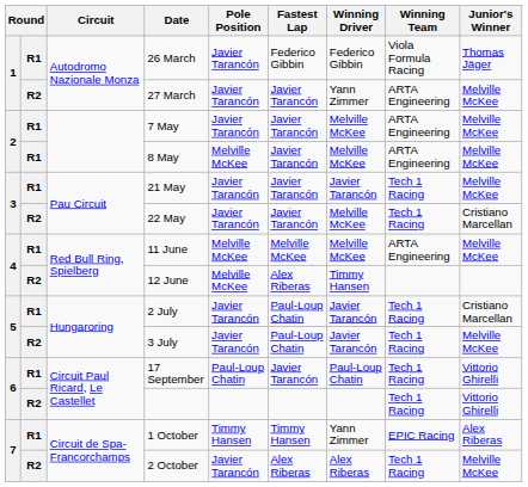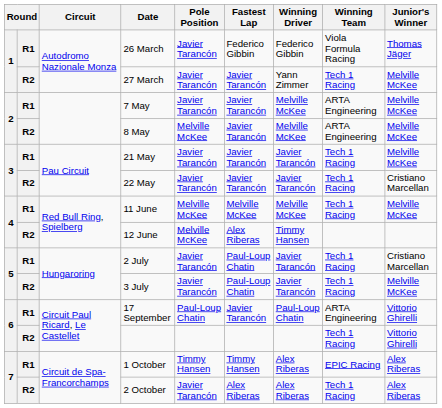27 March | Winning Team: ARTA Engineering -> Tech 1 Racing
8 May | column 2: R1 -> R2
22 May | Winning Driver: Melville McKee -> Javier Tarancón
11 June | Winning Team: ARTA Engineering -> Tech 1 Racing
17 September | Winning Team: Tech 1 Racing -> ARTA Engineering
1 October | Winning Driver: Yann Zimmer -> Alex Riberas
2 October | Junior's Winner: Melville McKee -> Alex Riberas
